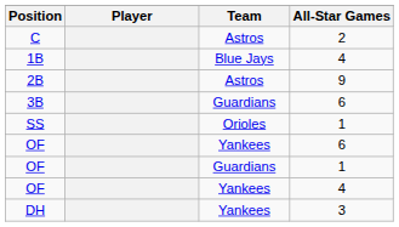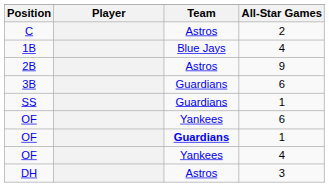SS | Team: Orioles -> Guardians
OF / 1 | Team: normal -> bold
DH | Team: Yankees -> Astros
